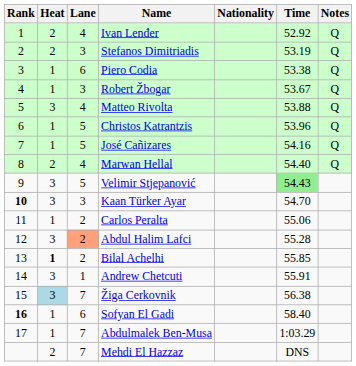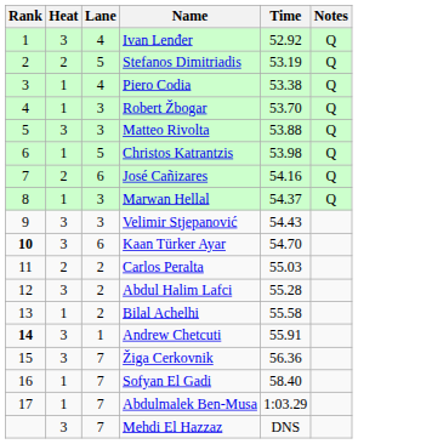- column: Nationality
Ivan Lenđer | Heat: 2 -> 3
Stefanos Dimitriadis | Lane: 3 -> 5
Piero Codia | Lane: 6 -> 4
Robert Žbogar | Time: 53.67 -> 53.70
Matteo Rivolta | Lane: 4 -> 3
Christos Katrantzis | Time: 53.96 -> 53.98
José Cañizares | Heat: 1 -> 2
José Cañizares | Lane: 5 -> 6
Marwan Hellal | Heat: 2 -> 1
Marwan Hellal | Lane: 4 -> 3
Marwan Hellal | Time: 54.40 -> 54.37
Velimir Stjepanović | Lane: 5 -> 3
Velimir Stjepanović | Time: lightgreen background -> no background
Kaan Türker Ayar | Lane: 3 -> 6
Carlos Peralta | Heat: 1 -> 2
Carlos Peralta | Time: 55.06 -> 55.03
Abdul Halim Lafci | Lane: lightsalmon background -> no background
Bilal Achelhi | Heat: bold -> normal
Bilal Achelhi | Time: 55.85 -> 55.58
Andrew Chetcuti | Rank: normal -> bold
Žiga Cerkovnik | Heat: lightblue background -> no background
Žiga Cerkovnik | Time: 56.38 -> 56.36
Sofyan El Gadi | Rank: bold -> normal
Sofyan El Gadi | Lane: 6 -> 7
Mehdi El Hazzaz | Heat: 2 -> 3
